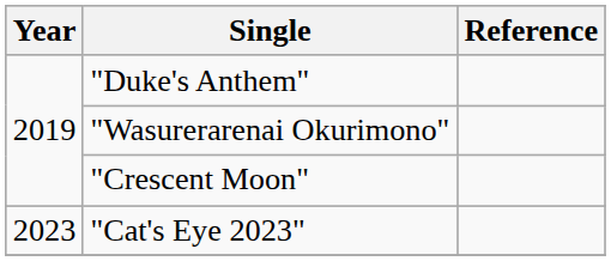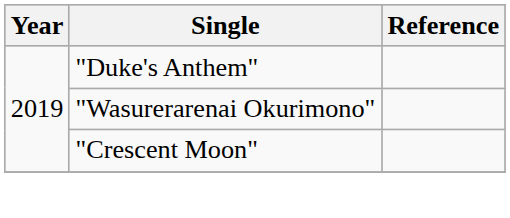- row: 2023 | "Cat's Eye 2023"
